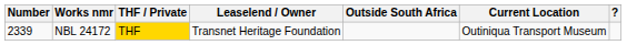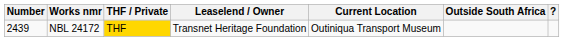columns swapped: Current Location <-> Outside South Africa
NBL 24172 | Number: 2339 -> 2439
